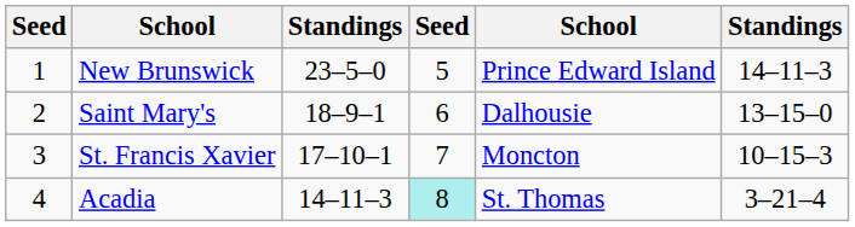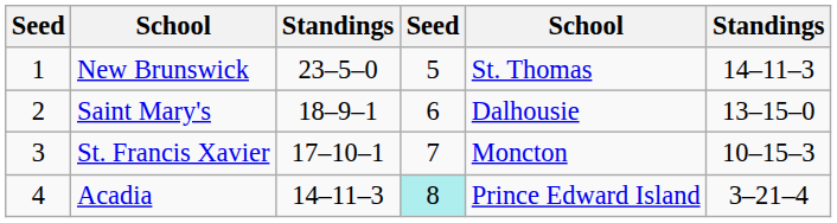New Brunswick | column 5: Prince Edward Island -> St. Thomas
Acadia | column 5: St. Thomas -> Prince Edward Island
